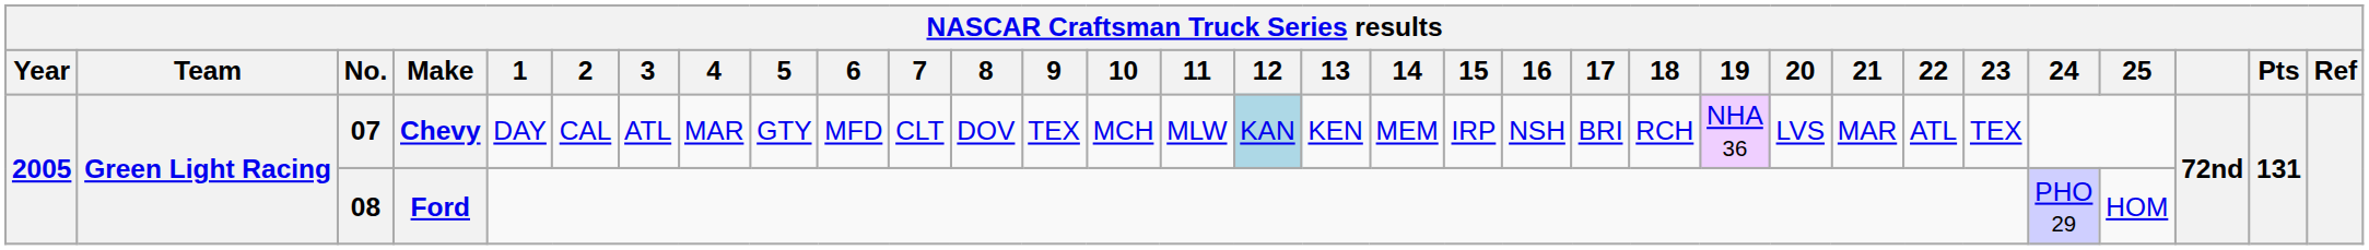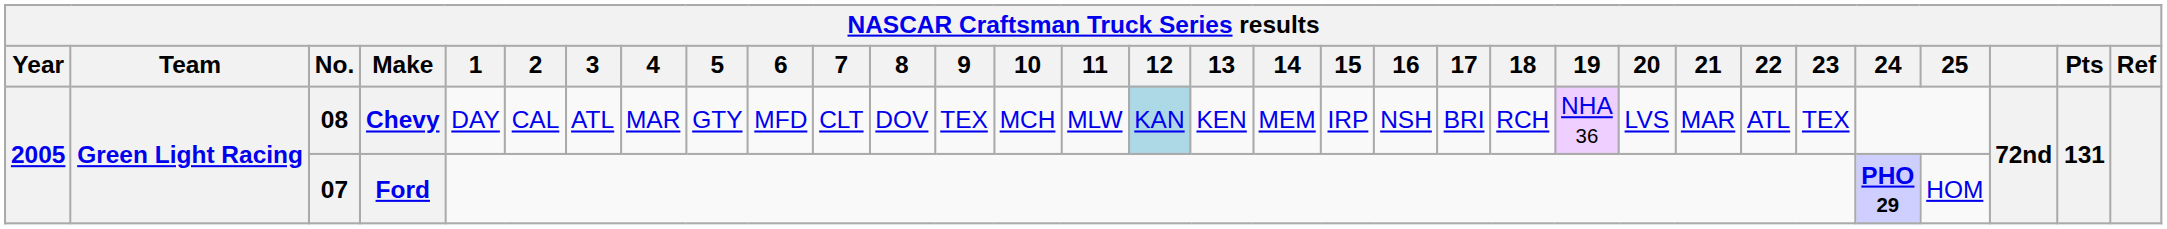Chevy | No.: 07 -> 08
Ford | No.: 08 -> 07
Ford | 24: normal -> bold
